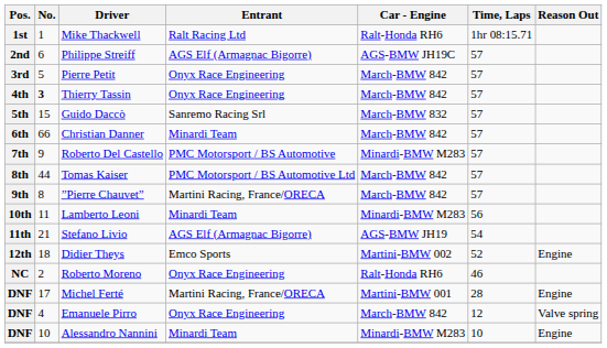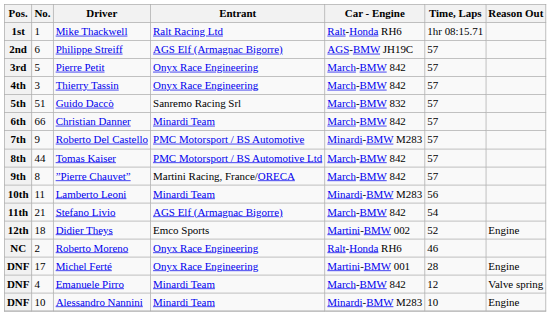Thierry Tassin | No.: bold -> normal
Guido Daccò | No.: 15 -> 51
Stefano Livio | Car - Engine: AGS-BMW JH19 -> March-BMW 842
Michel Ferté | Entrant: Martini Racing, France/ORECA -> Onyx Race Engineering
Emanuele Pirro | Entrant: Onyx Race Engineering -> Minardi Team
